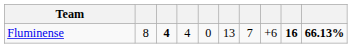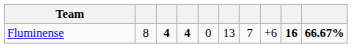Fluminense | column 4: normal -> bold
Fluminense | column 10: 66.13% -> 66.67%
